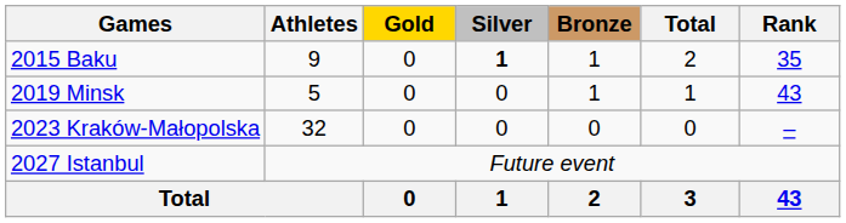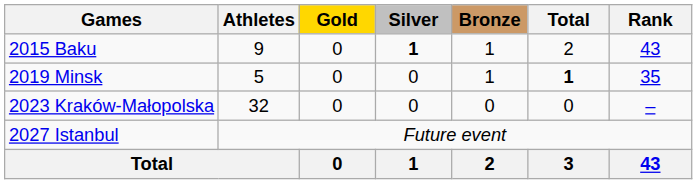2015 Baku | Rank: 35 -> 43
2019 Minsk | Total: normal -> bold
2019 Minsk | Rank: 43 -> 35
